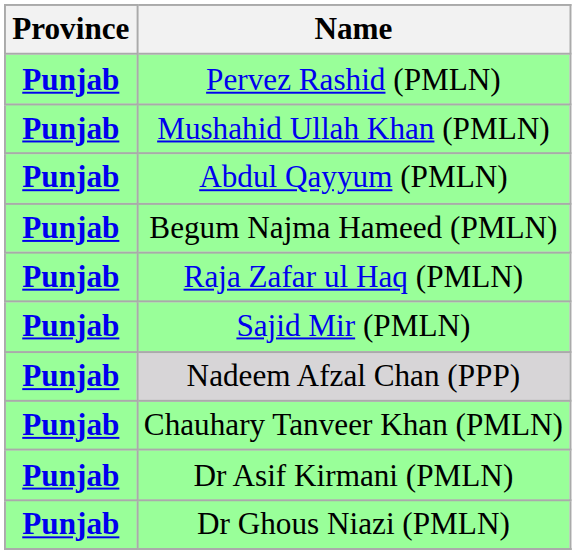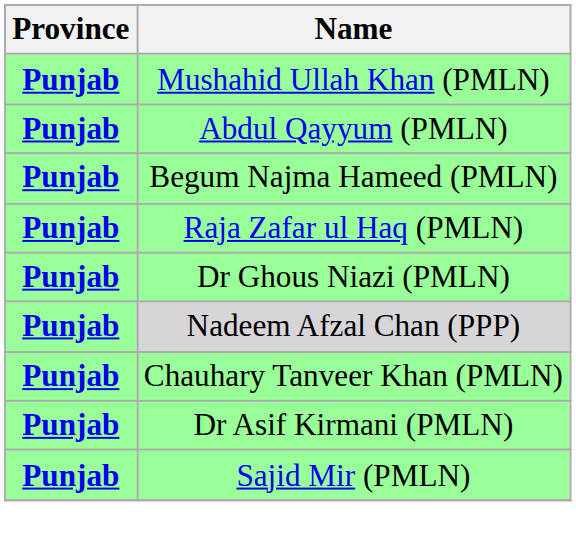- row: Punjab | Pervez Rashid (PMLN)
rows swapped: Sajid Mir (PMLN) <-> Dr Ghous Niazi (PMLN)
